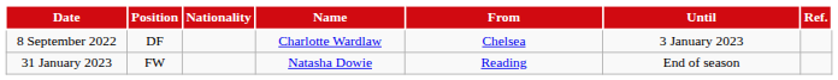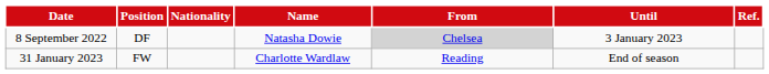8 September 2022 | Name: Charlotte Wardlaw -> Natasha Dowie
8 September 2022 | From: no background -> lightgrey background
31 January 2023 | Name: Natasha Dowie -> Charlotte Wardlaw
